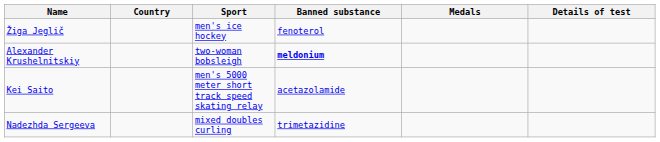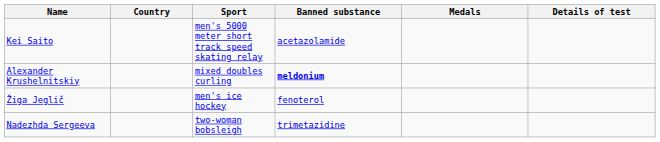rows swapped: Žiga Jeglič <-> Kei Saito
Alexander Krushelnitskiy | Sport: two-woman bobsleigh -> mixed doubles curling
Nadezhda Sergeeva | Sport: mixed doubles curling -> two-woman bobsleigh
